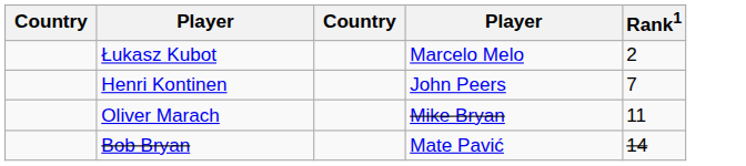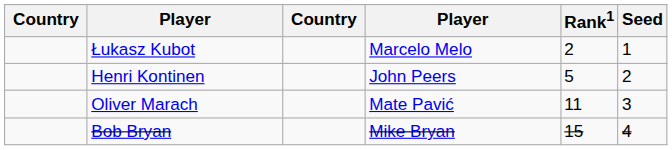+ column: Seed | 1 | 2 | 3 | 4
Henri Kontinen | Rank1: 7 -> 5
Oliver Marach | column 4: Mike Bryan -> Mate Pavić
Bob Bryan | column 4: Mate Pavić -> Mike Bryan
Bob Bryan | Rank1: 14 -> 15
